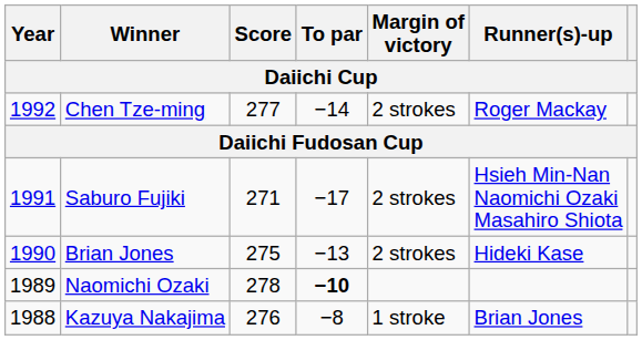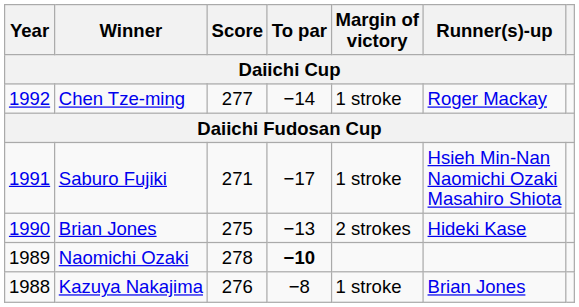Chen Tze-ming | Margin of victory: 2 strokes -> 1 stroke
Saburo Fujiki | Margin of victory: 2 strokes -> 1 stroke
